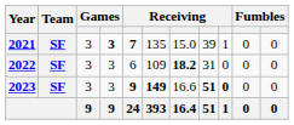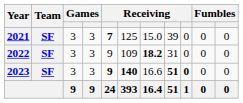2021 | column 4: bold -> normal
2021 | column 6: 135 -> 125
2021 | column 9: 1 -> 0
2022 | column 5: 6 -> 9
2023 | column 6: 149 -> 140
